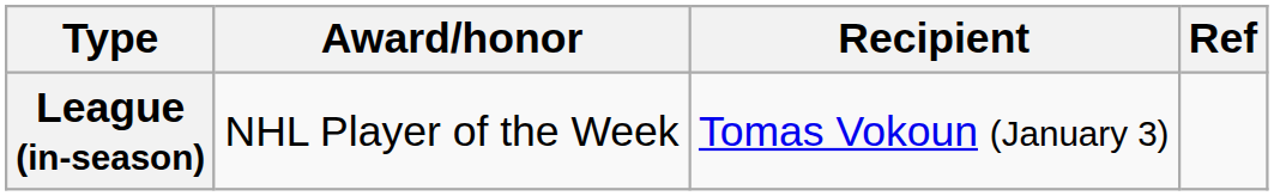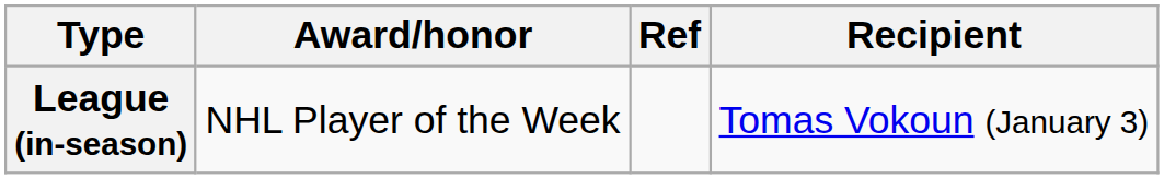columns swapped: Recipient <-> Ref
